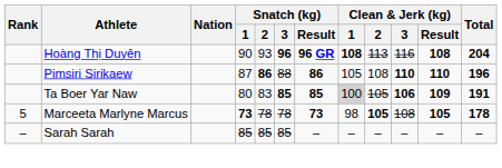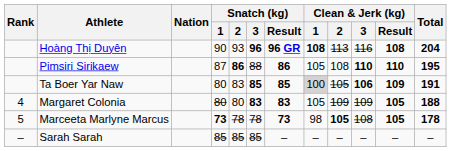Pimsiri Sirikaew | Total: 196 -> 195
+ row: 4 | Margaret Colonia | 80 | 80 | 83 | 83 | 105 | 109 | 109 | 105 | 188
